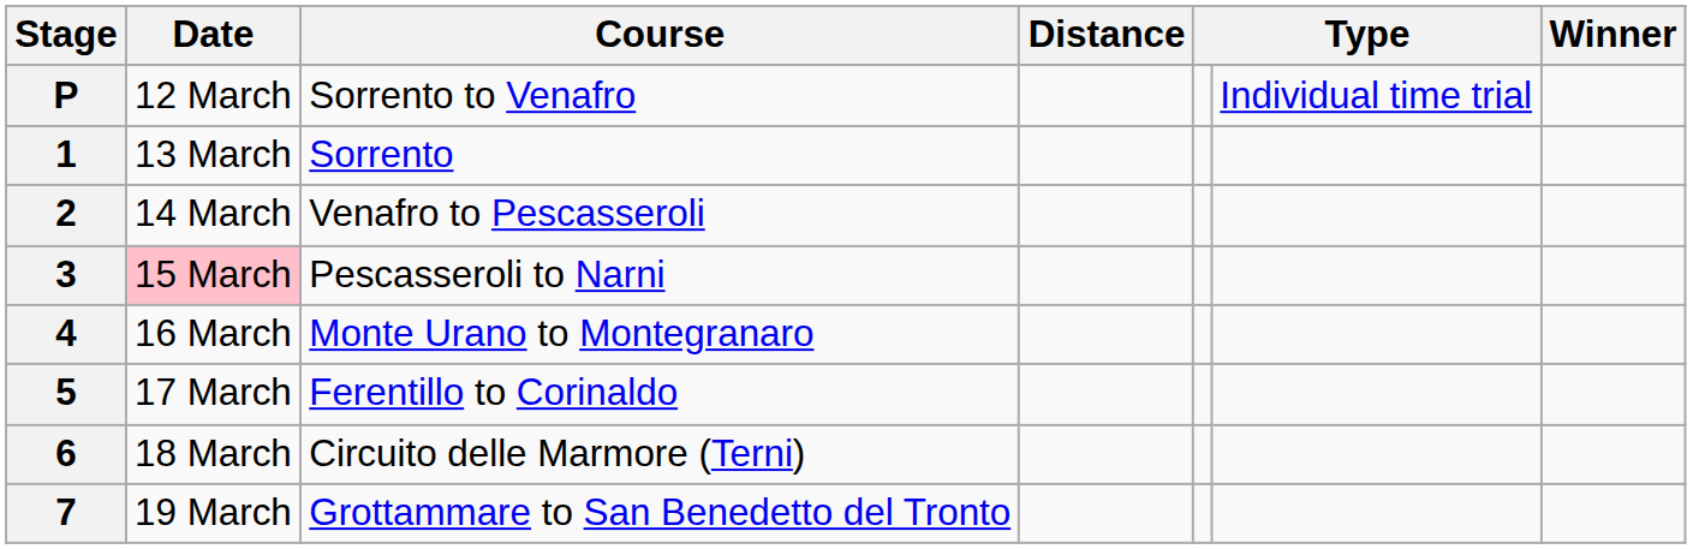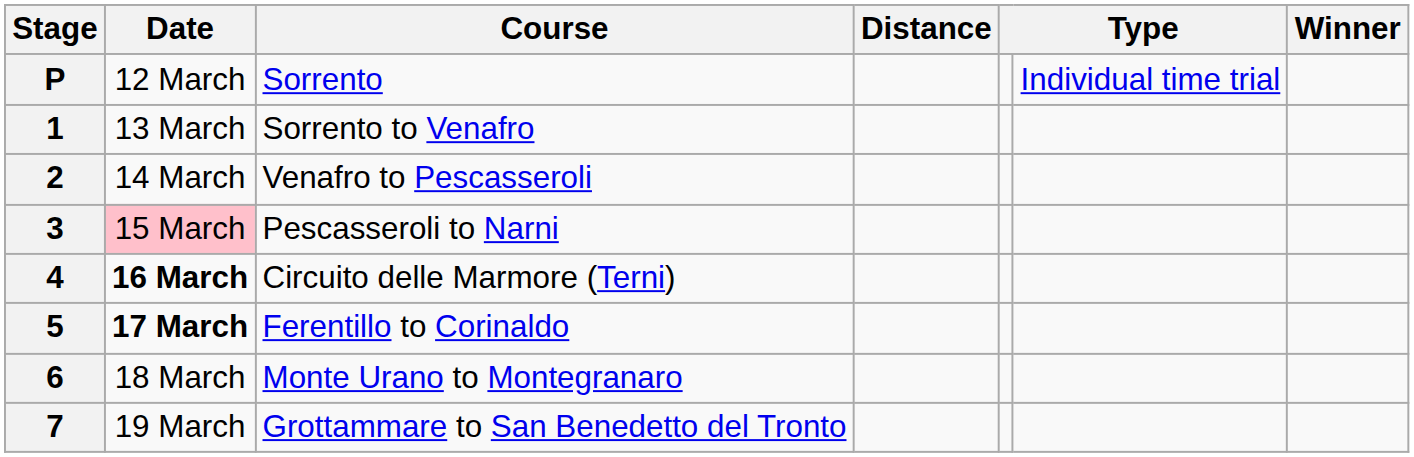P | Course: Sorrento to Venafro -> Sorrento
1 | Course: Sorrento -> Sorrento to Venafro
4 | Date: normal -> bold
4 | Course: Monte Urano to Montegranaro -> Circuito delle Marmore (Terni)
5 | Date: normal -> bold
6 | Course: Circuito delle Marmore (Terni) -> Monte Urano to Montegranaro
